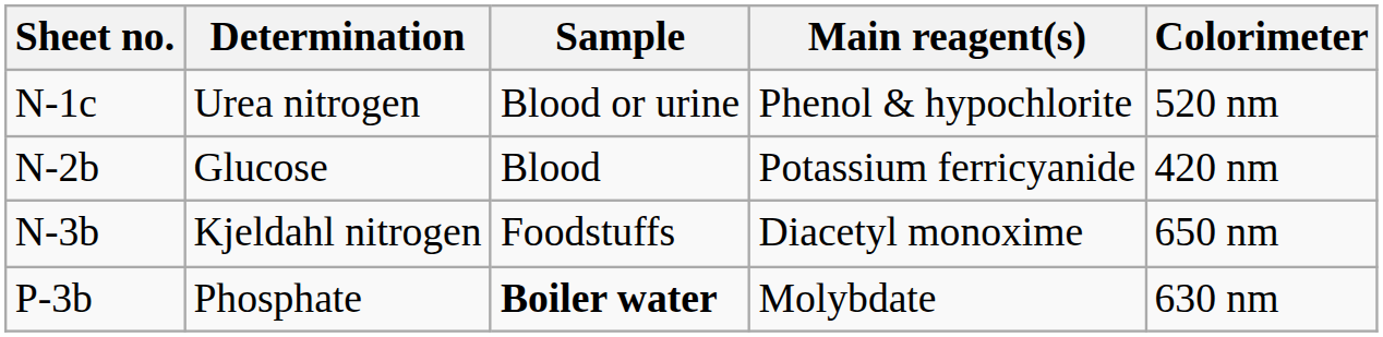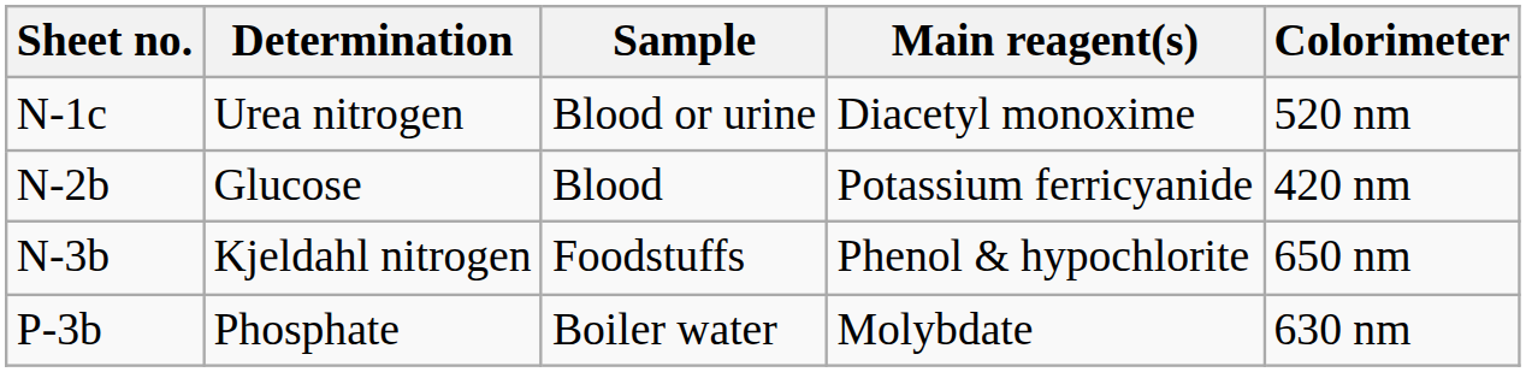N-1c | Main reagent(s): Phenol & hypochlorite -> Diacetyl monoxime
N-3b | Main reagent(s): Diacetyl monoxime -> Phenol & hypochlorite
P-3b | Sample: bold -> normal
